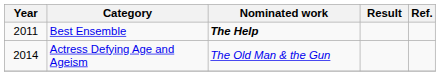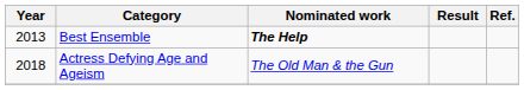Best Ensemble | Year: 2011 -> 2013
Actress Defying Age and Ageism | Year: 2014 -> 2018
